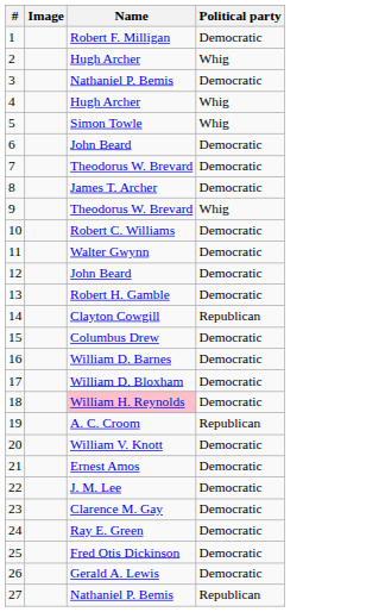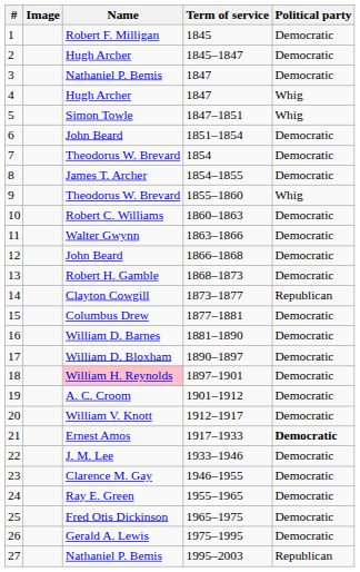+ column: Term of service | 1845 | 1845–1847 | 1847 | 1847 | 1847–1851 | 1851–1854 | 1854 | 1854–1855 | 1855–1860 | 1860–1863 | 1863–1866 | 1866–1868 | 1868–1873 | 1873–1877 | 1877–1881 | 1881–1890 | 1890–1897 | 1897–1901 | 1901–1912 | 1912–1917 | 1917–1933 | 1933–1946 | 1946–1955 | 1955–1965 | 1965–1975 | 1975–1995 | 1995–2003
2 | Political party: Whig -> Democratic
19 | Political party: Republican -> Democratic
21 | Political party: normal -> bold
